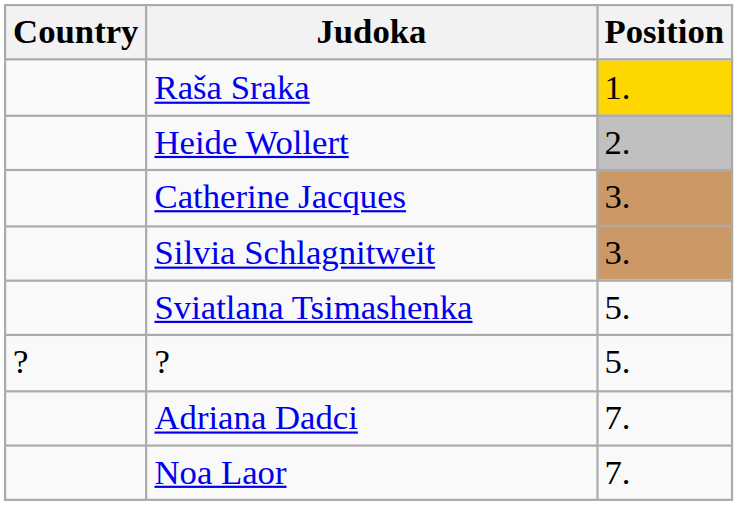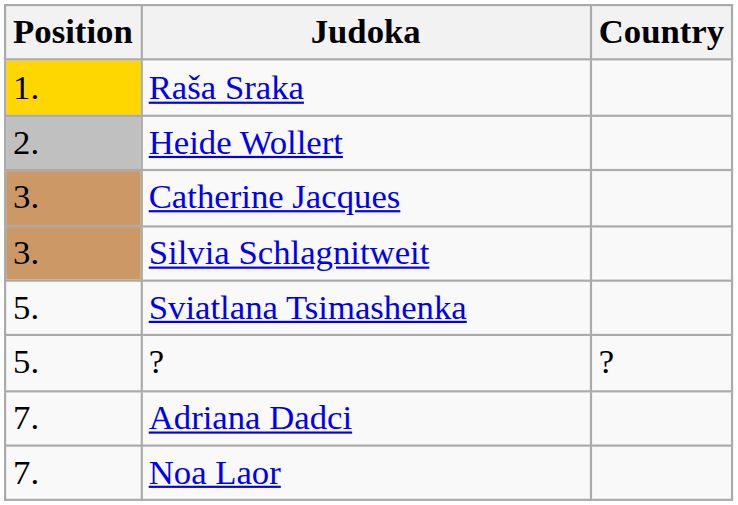columns swapped: Position <-> Country
